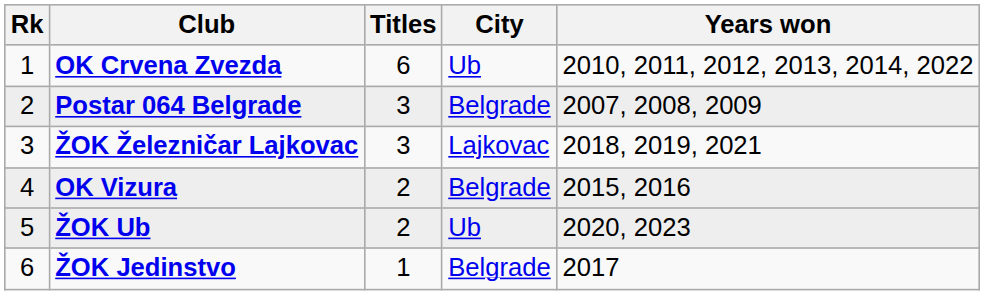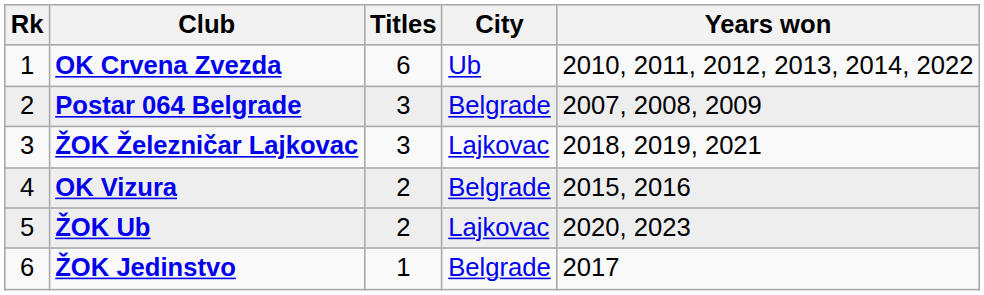ŽOK Ub | City: Ub -> Lajkovac
